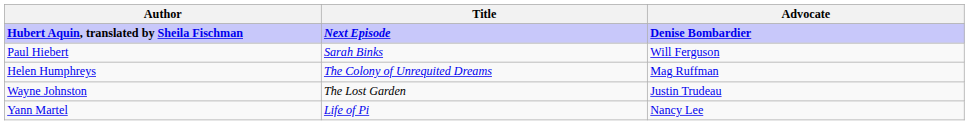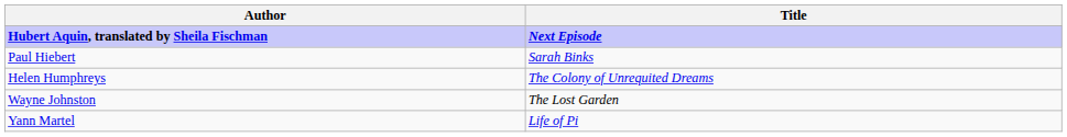- column: Advocate | Denise Bombardier | Will Ferguson | Mag Ruffman | Justin Trudeau | Nancy Lee
